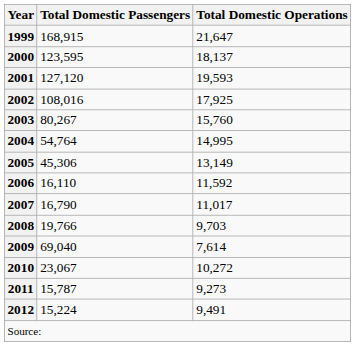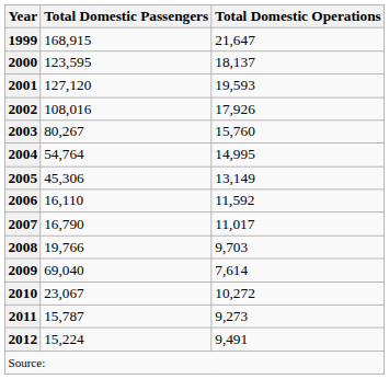2002 | Total Domestic Operations: 17,925 -> 17,926
